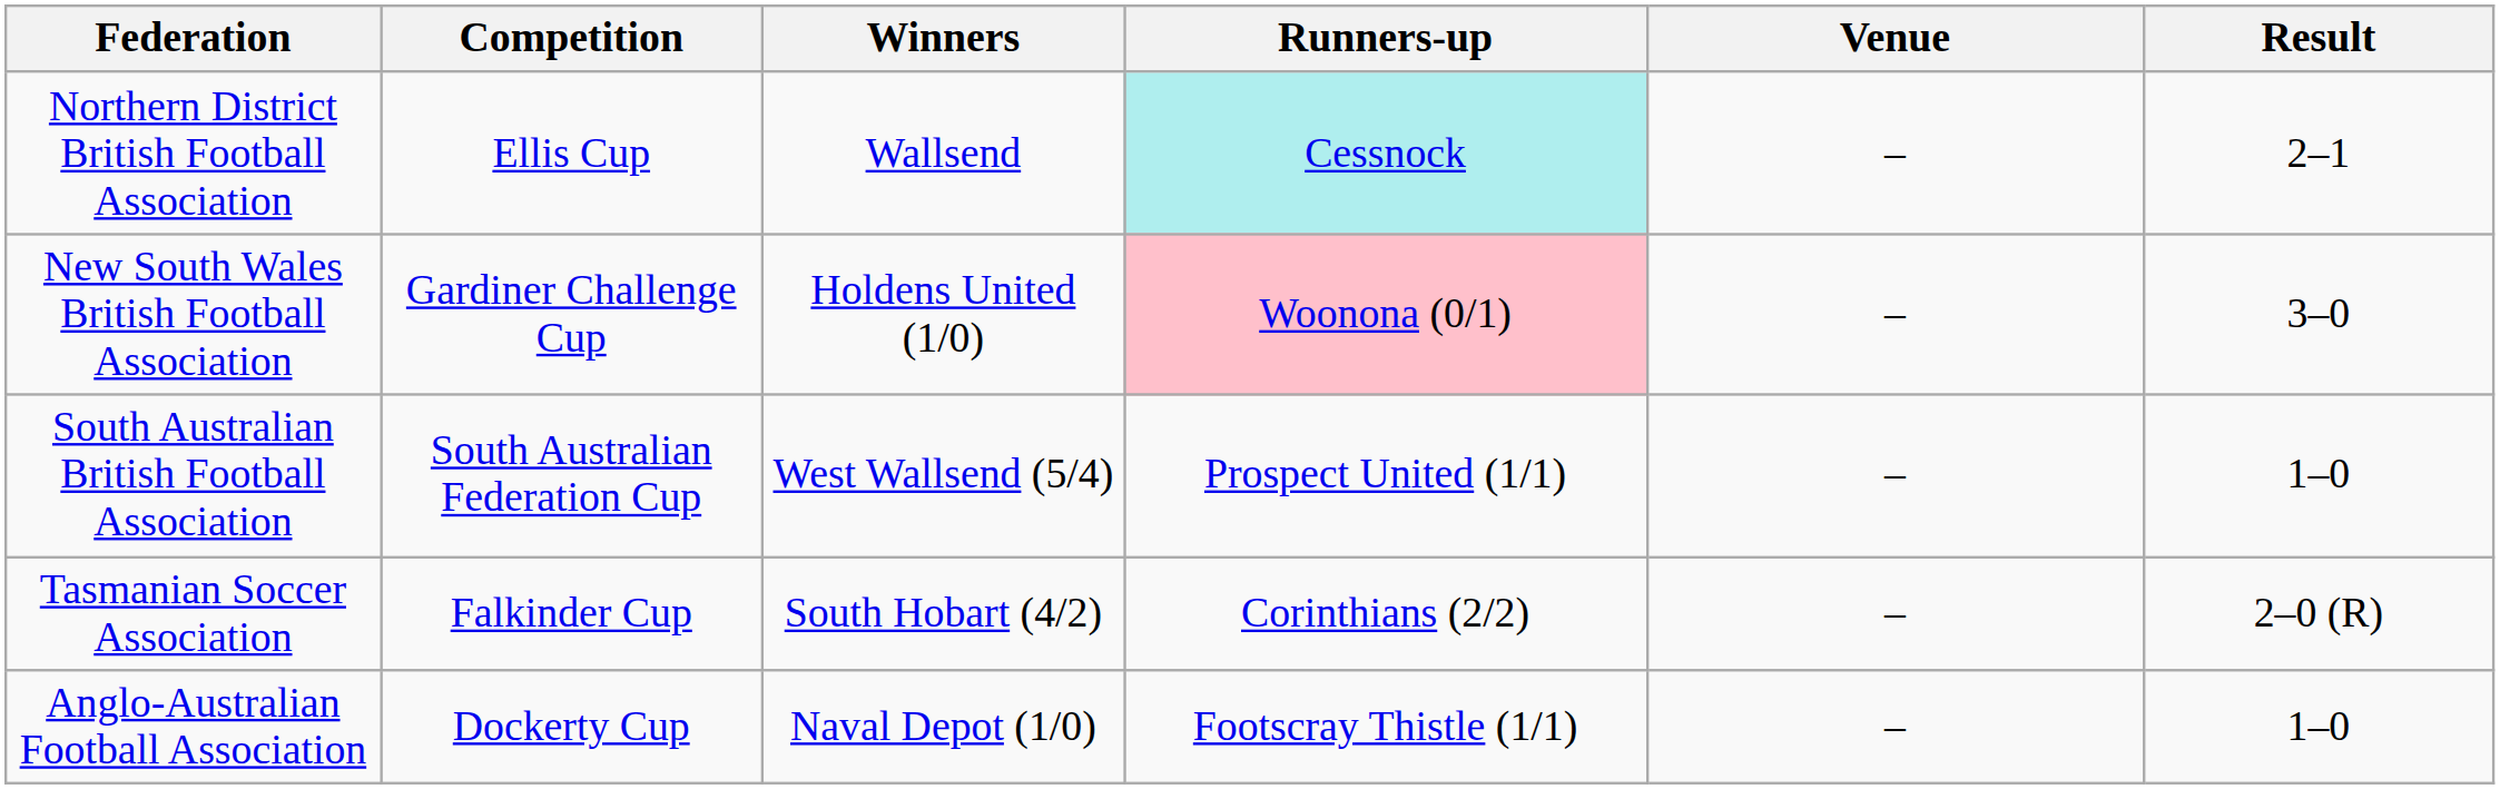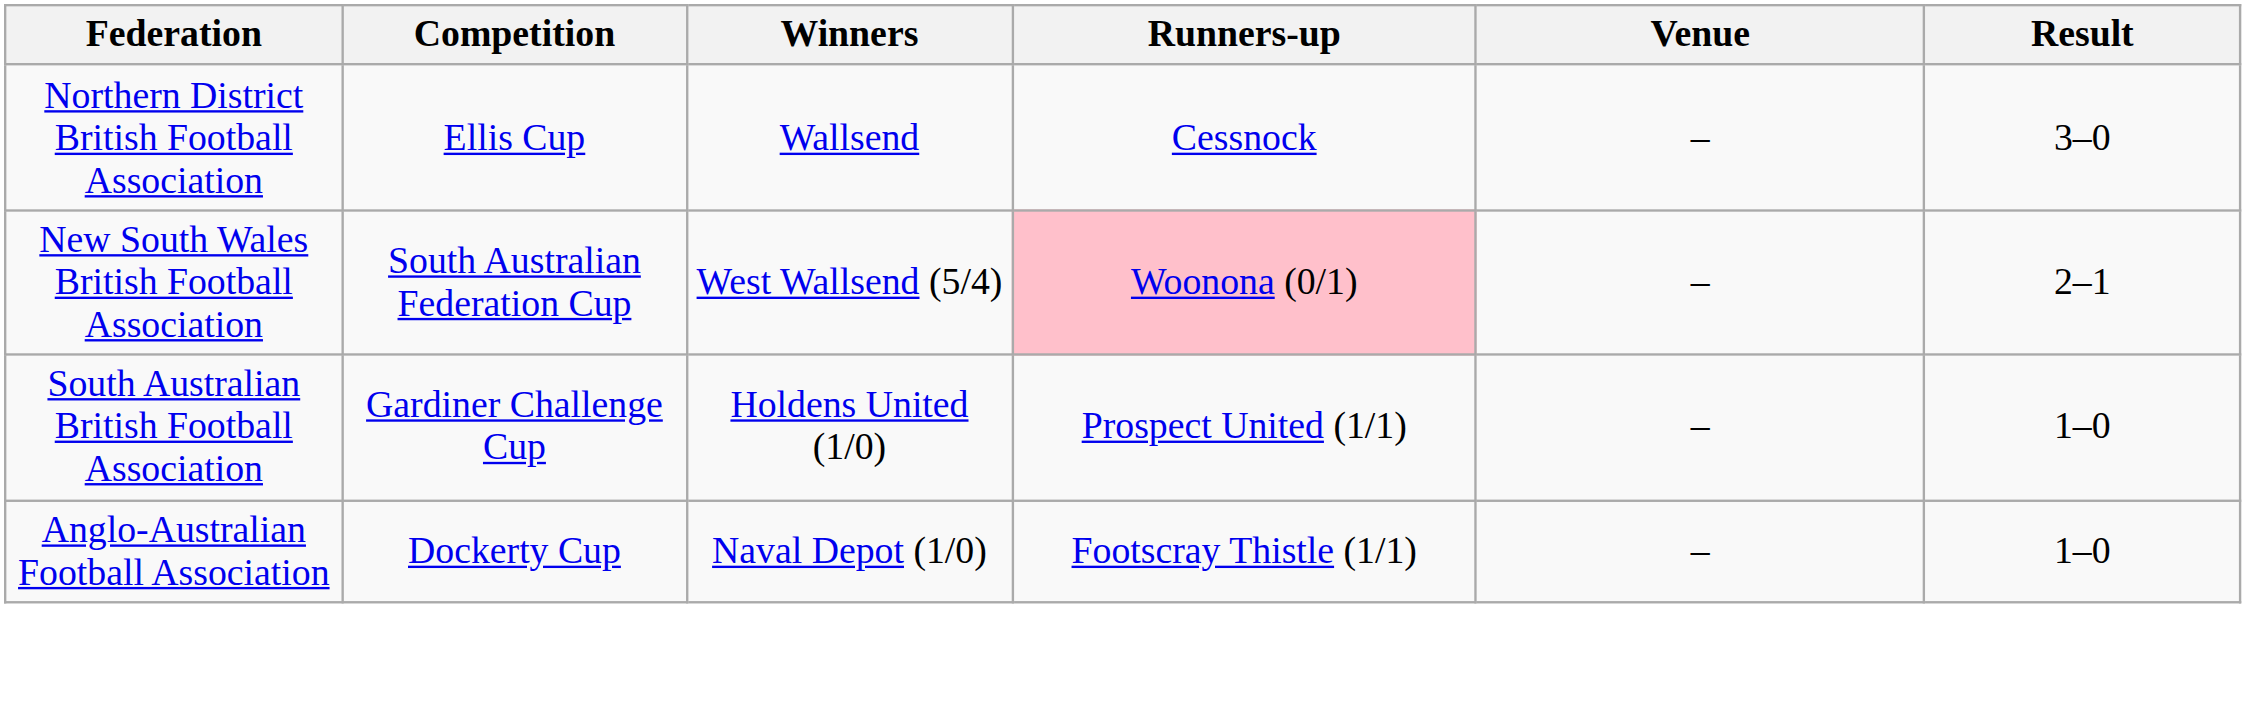Northern District British Football Association | Runners-up: paleturquoise background -> no background
Northern District British Football Association | Result: 2–1 -> 3–0
New South Wales British Football Association | Competition: Gardiner Challenge Cup -> South Australian Federation Cup
New South Wales British Football Association | Winners: Holdens United (1/0) -> West Wallsend (5/4)
New South Wales British Football Association | Result: 3–0 -> 2–1
South Australian British Football Association | Competition: South Australian Federation Cup -> Gardiner Challenge Cup
South Australian British Football Association | Winners: West Wallsend (5/4) -> Holdens United (1/0)
- row: Tasmanian Soccer Association | Falkinder Cup | South Hobart (4/2) | Corinthians (2/2) | – | 2–0 (R)
